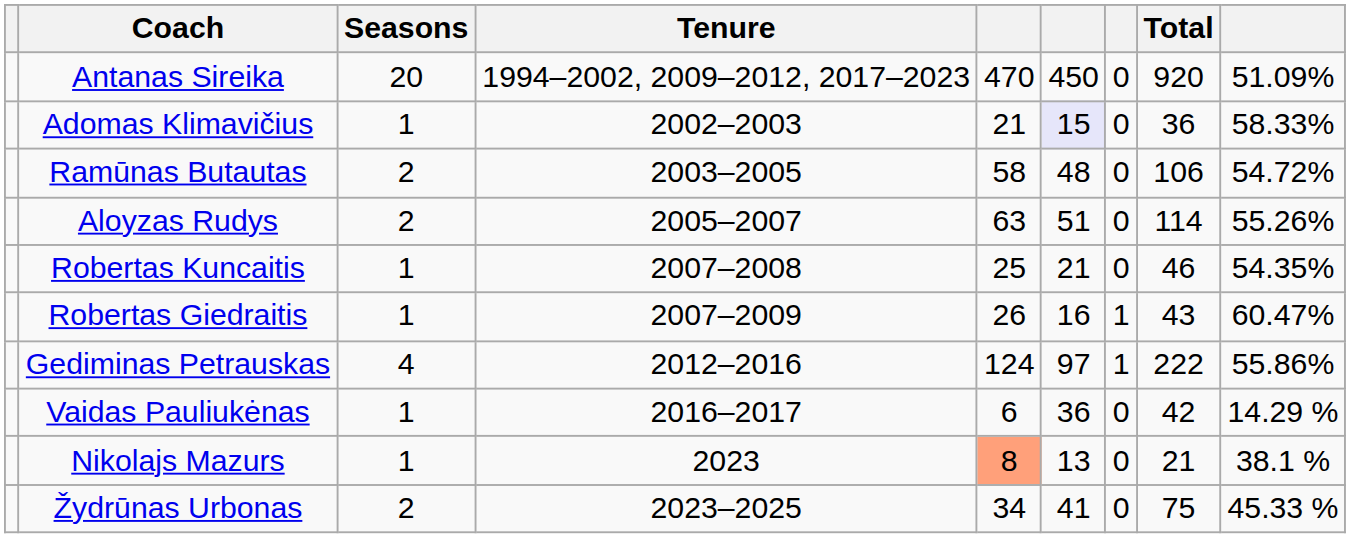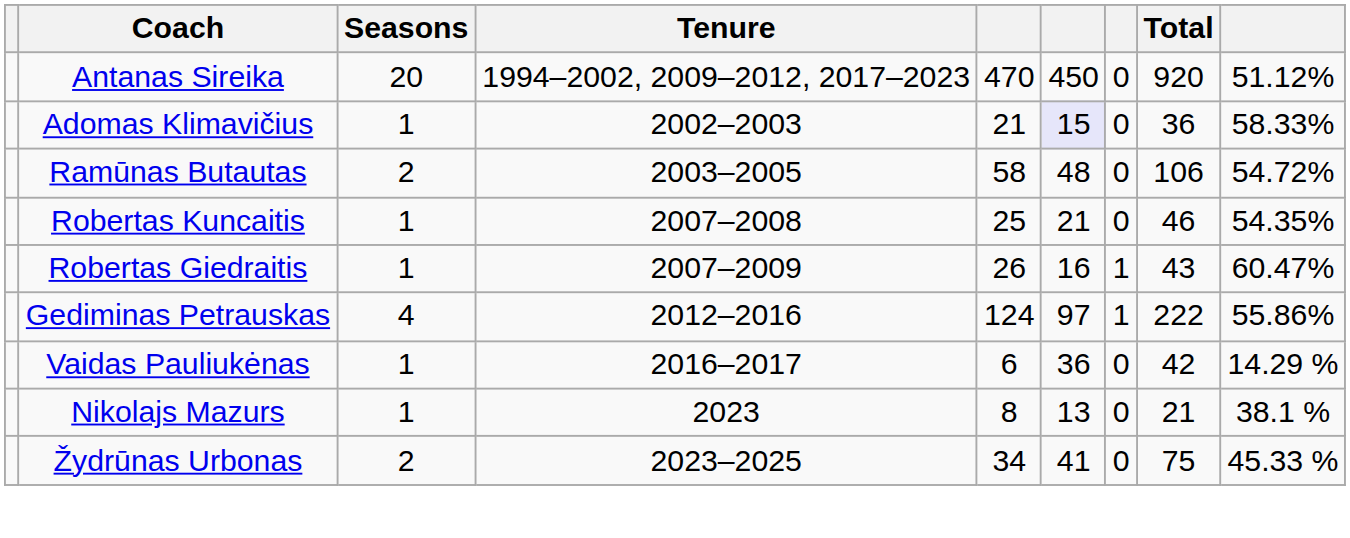Antanas Sireika | column 9: 51.09% -> 51.12%
- row: Aloyzas Rudys | 2 | 2005–2007 | 63 | 51 | 0 | 114 | 55.26%
Nikolajs Mazurs | column 5: lightsalmon background -> no background
